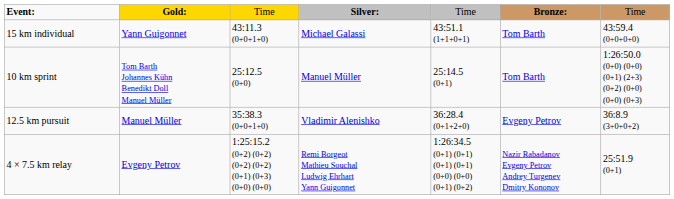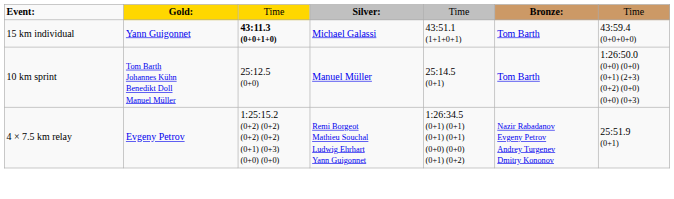15 km individual | column 3: normal -> bold
- row: 12.5 km pursuit | Manuel Müller | 35:38.3 (0+0+1+0) | Vladimir Alenishko | 36:28.4 (0+1+2+0) | Evgeny Petrov | 36:8.9 (3+0+0+2)
